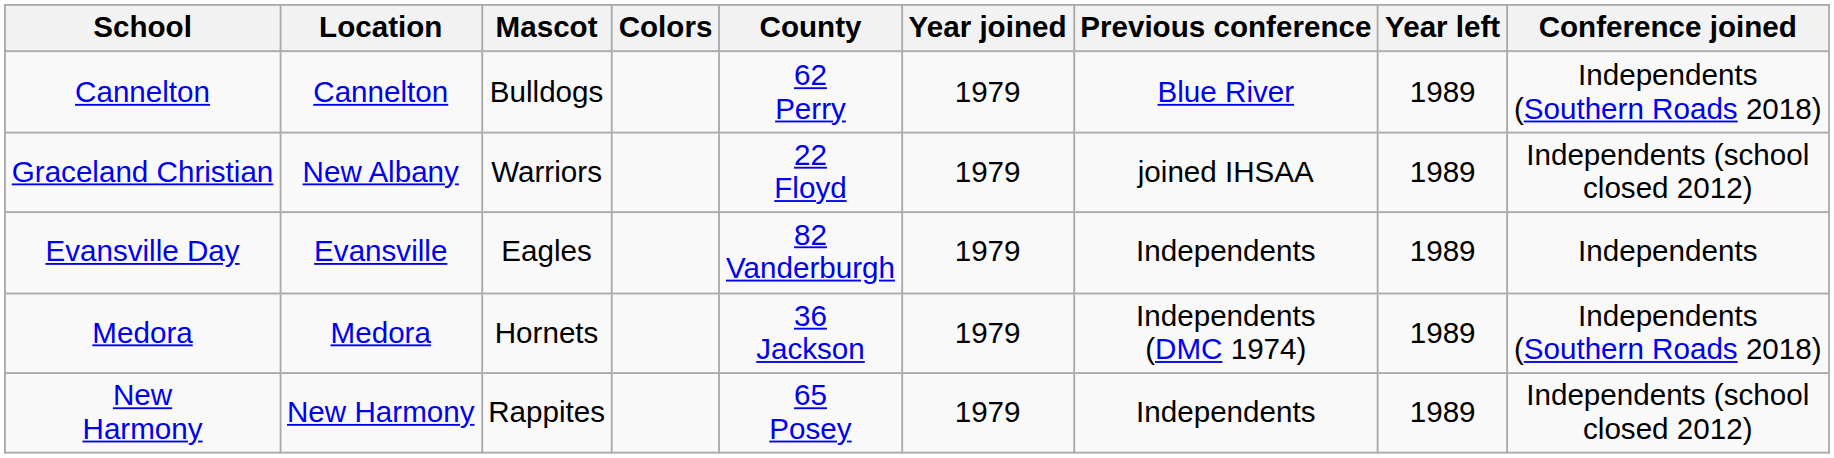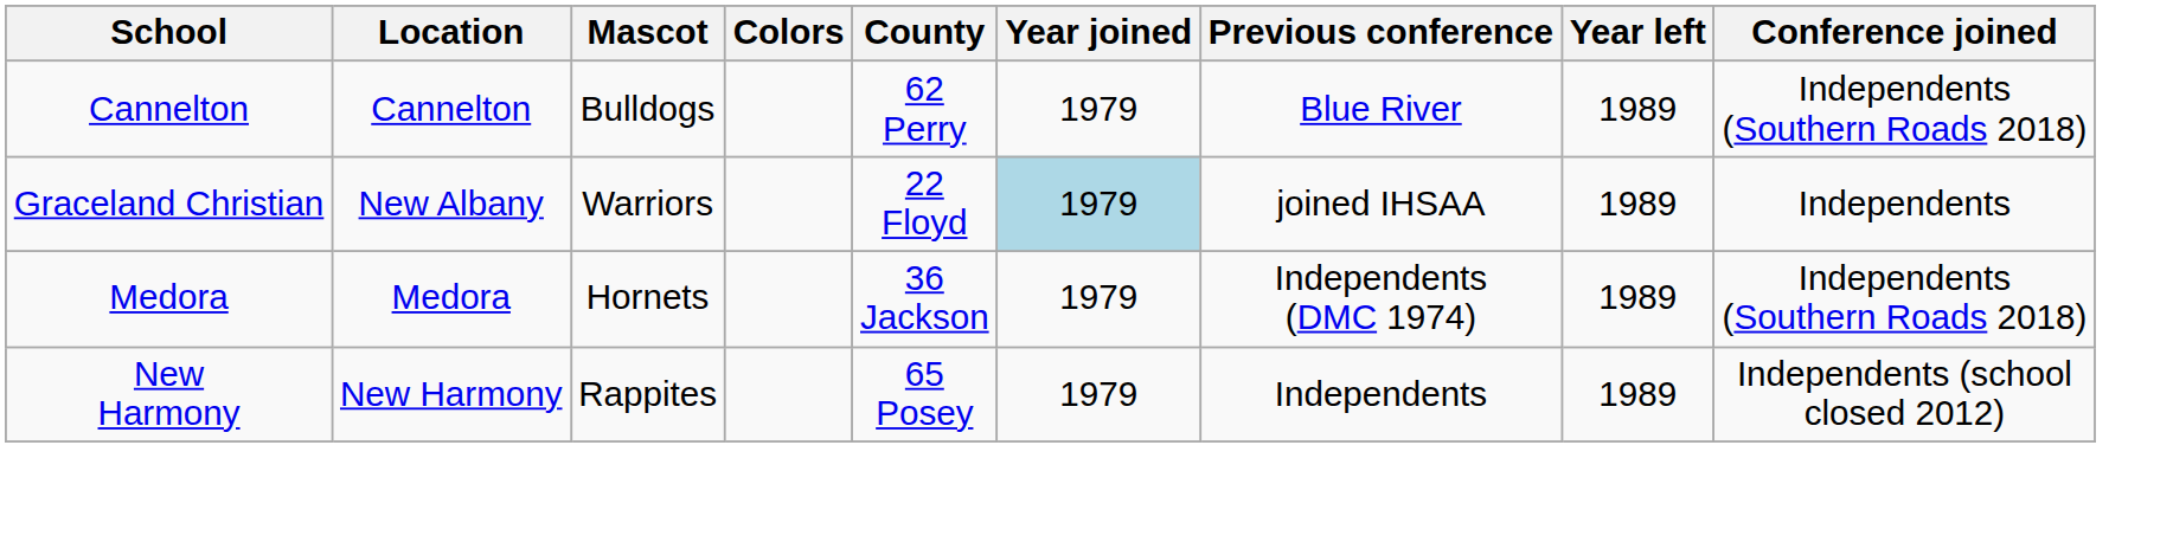Graceland Christian | Year joined: no background -> lightblue background
Graceland Christian | Conference joined: Independents (school closed 2012) -> Independents
- row: Evansville Day | Evansville | Eagles | 82 Vanderburgh | 1979 | Independents | 1989 | Independents
